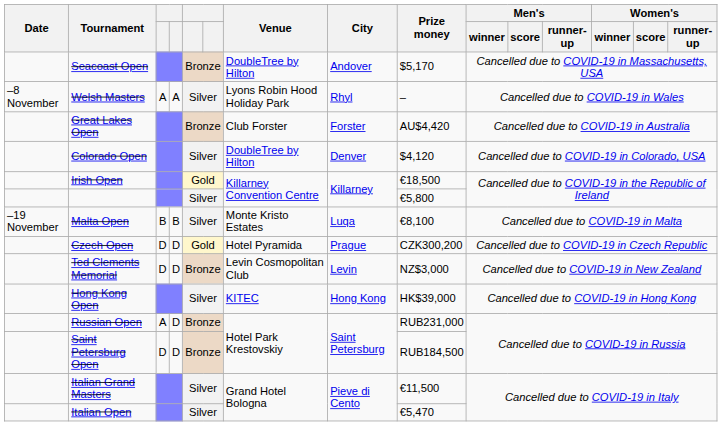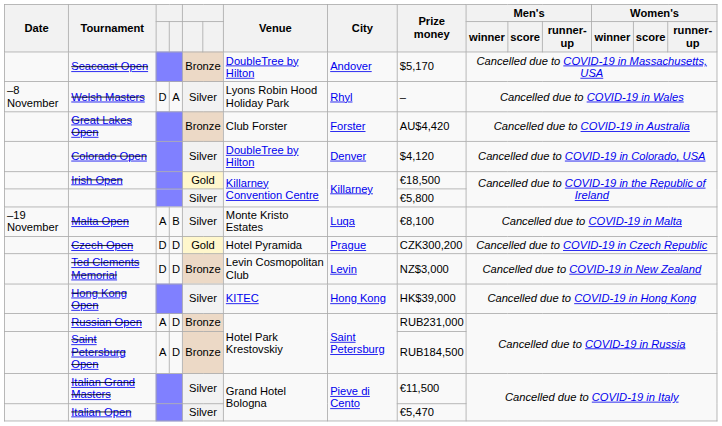Welsh Masters | column 3: A -> D
Malta Open | column 3: B -> A
Saint Petersburg Open | column 3: D -> A
